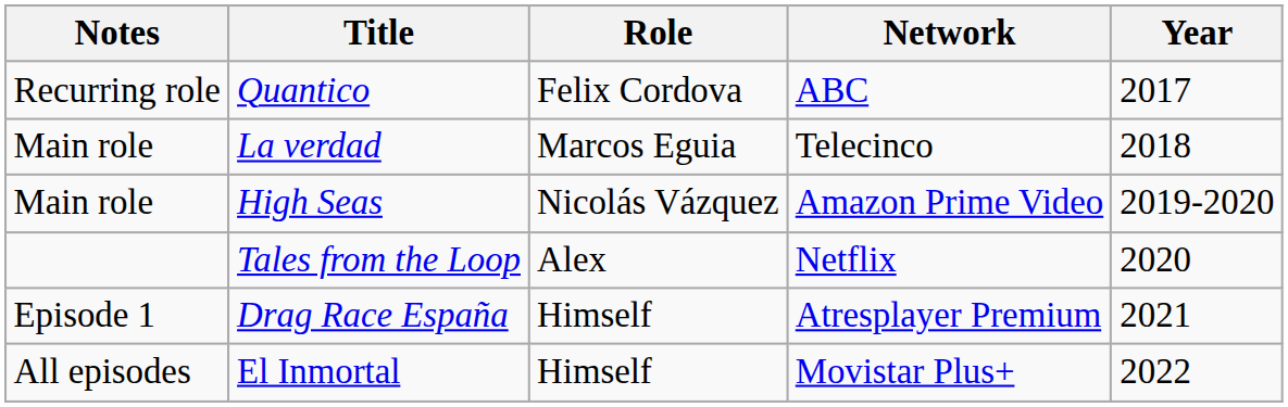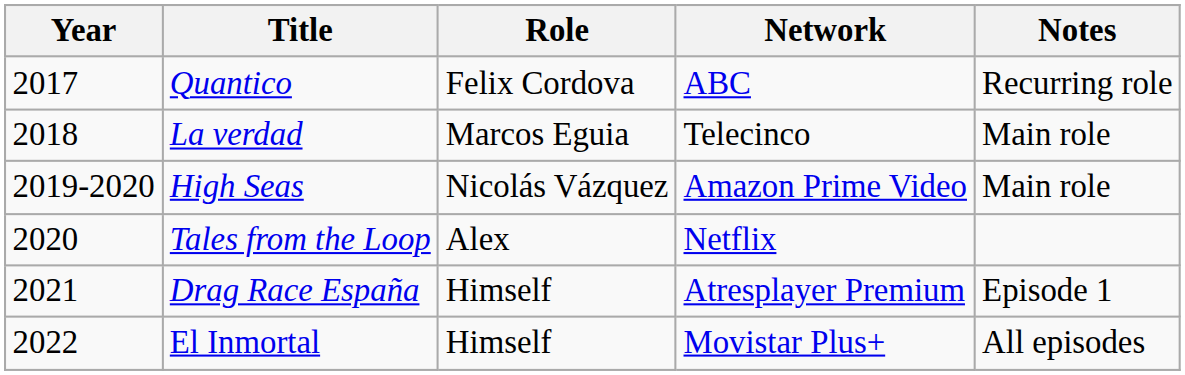columns swapped: Year <-> Notes
